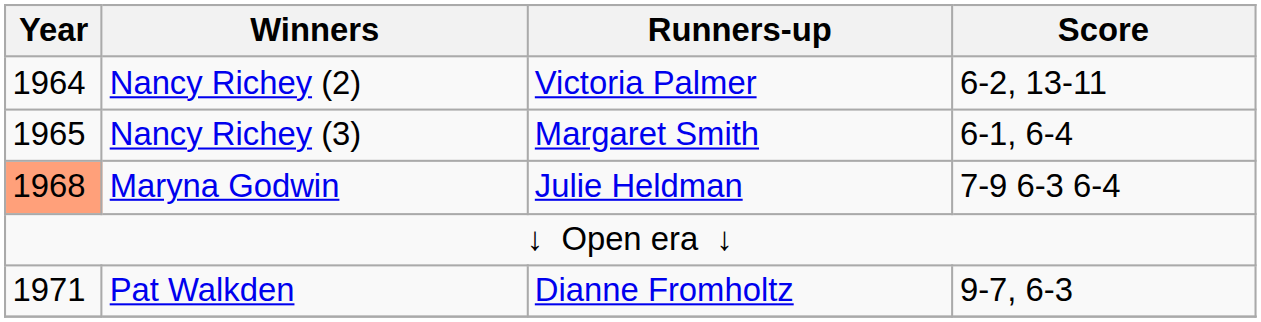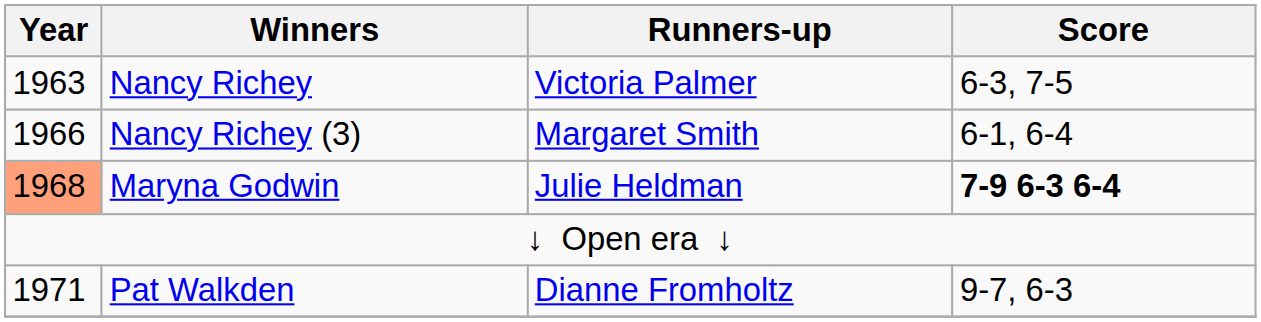+ row: 1963 | Nancy Richey | Victoria Palmer | 6-3, 7-5
- row: 1964 | Nancy Richey (2) | Victoria Palmer | 6-2, 13-11
Nancy Richey (3) | Year: 1965 -> 1966
Maryna Godwin | Score: normal -> bold
